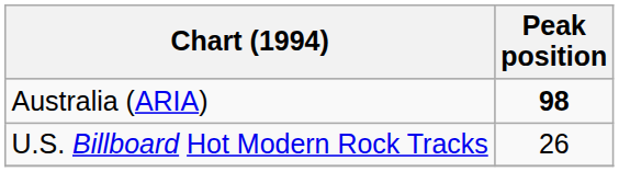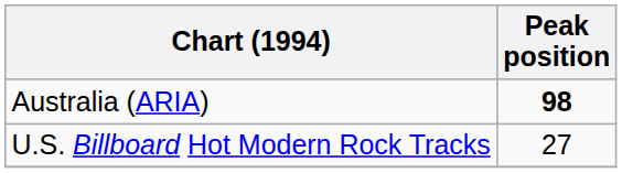U.S. Billboard Hot Modern Rock Tracks | Peak position: 26 -> 27
